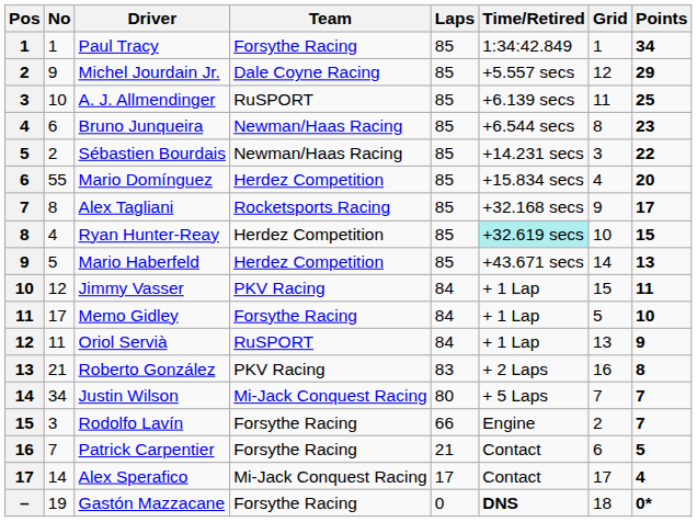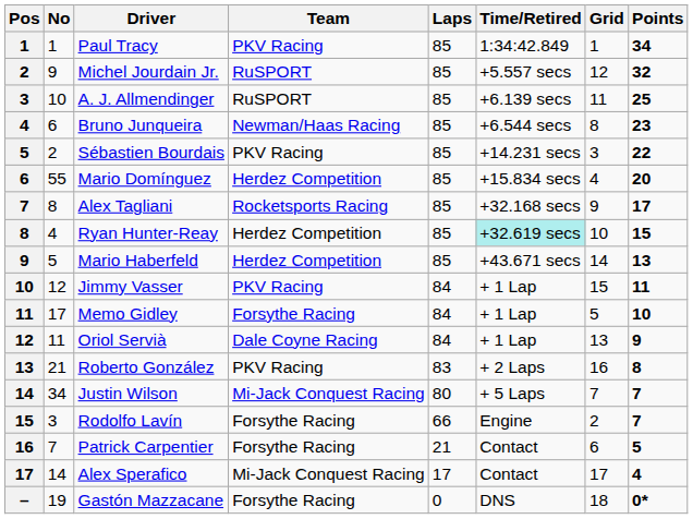Paul Tracy | Team: Forsythe Racing -> PKV Racing
Michel Jourdain Jr. | Team: Dale Coyne Racing -> RuSPORT
Michel Jourdain Jr. | Points: 29 -> 32
Sébastien Bourdais | Team: Newman/Haas Racing -> PKV Racing
Oriol Servià | Team: RuSPORT -> Dale Coyne Racing
Gastón Mazzacane | Time/Retired: bold -> normal
